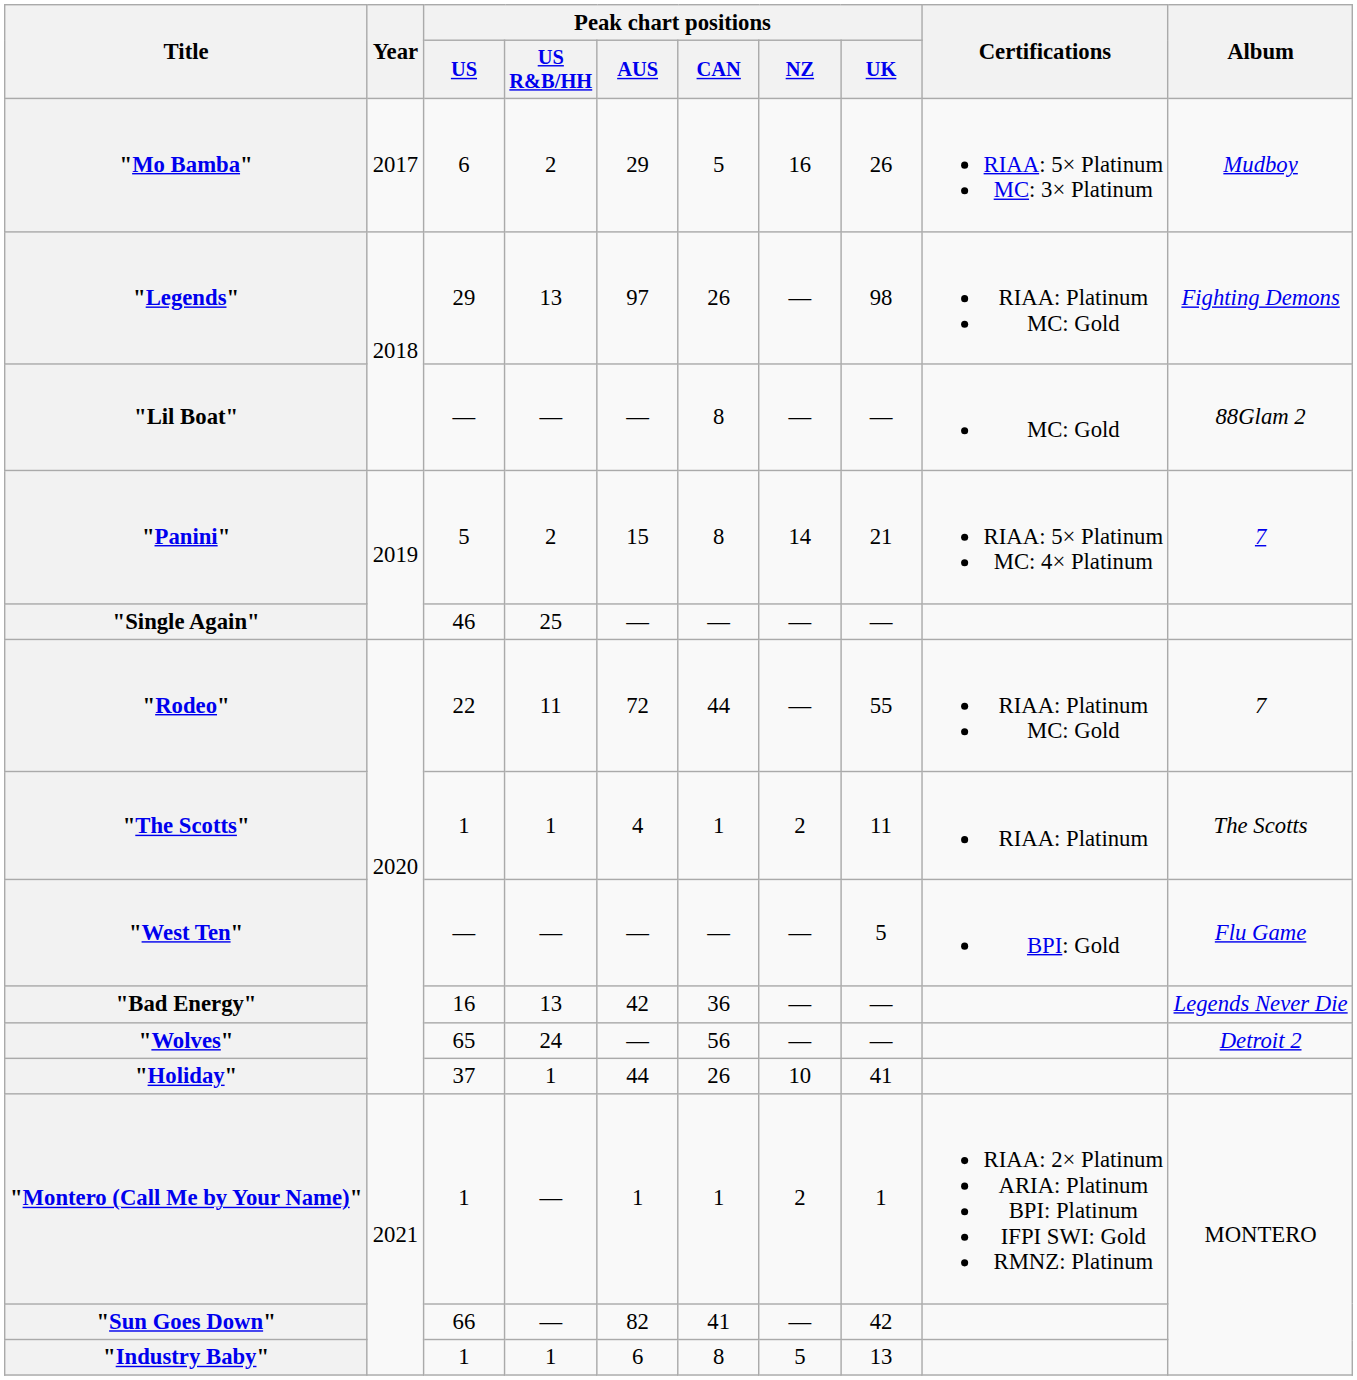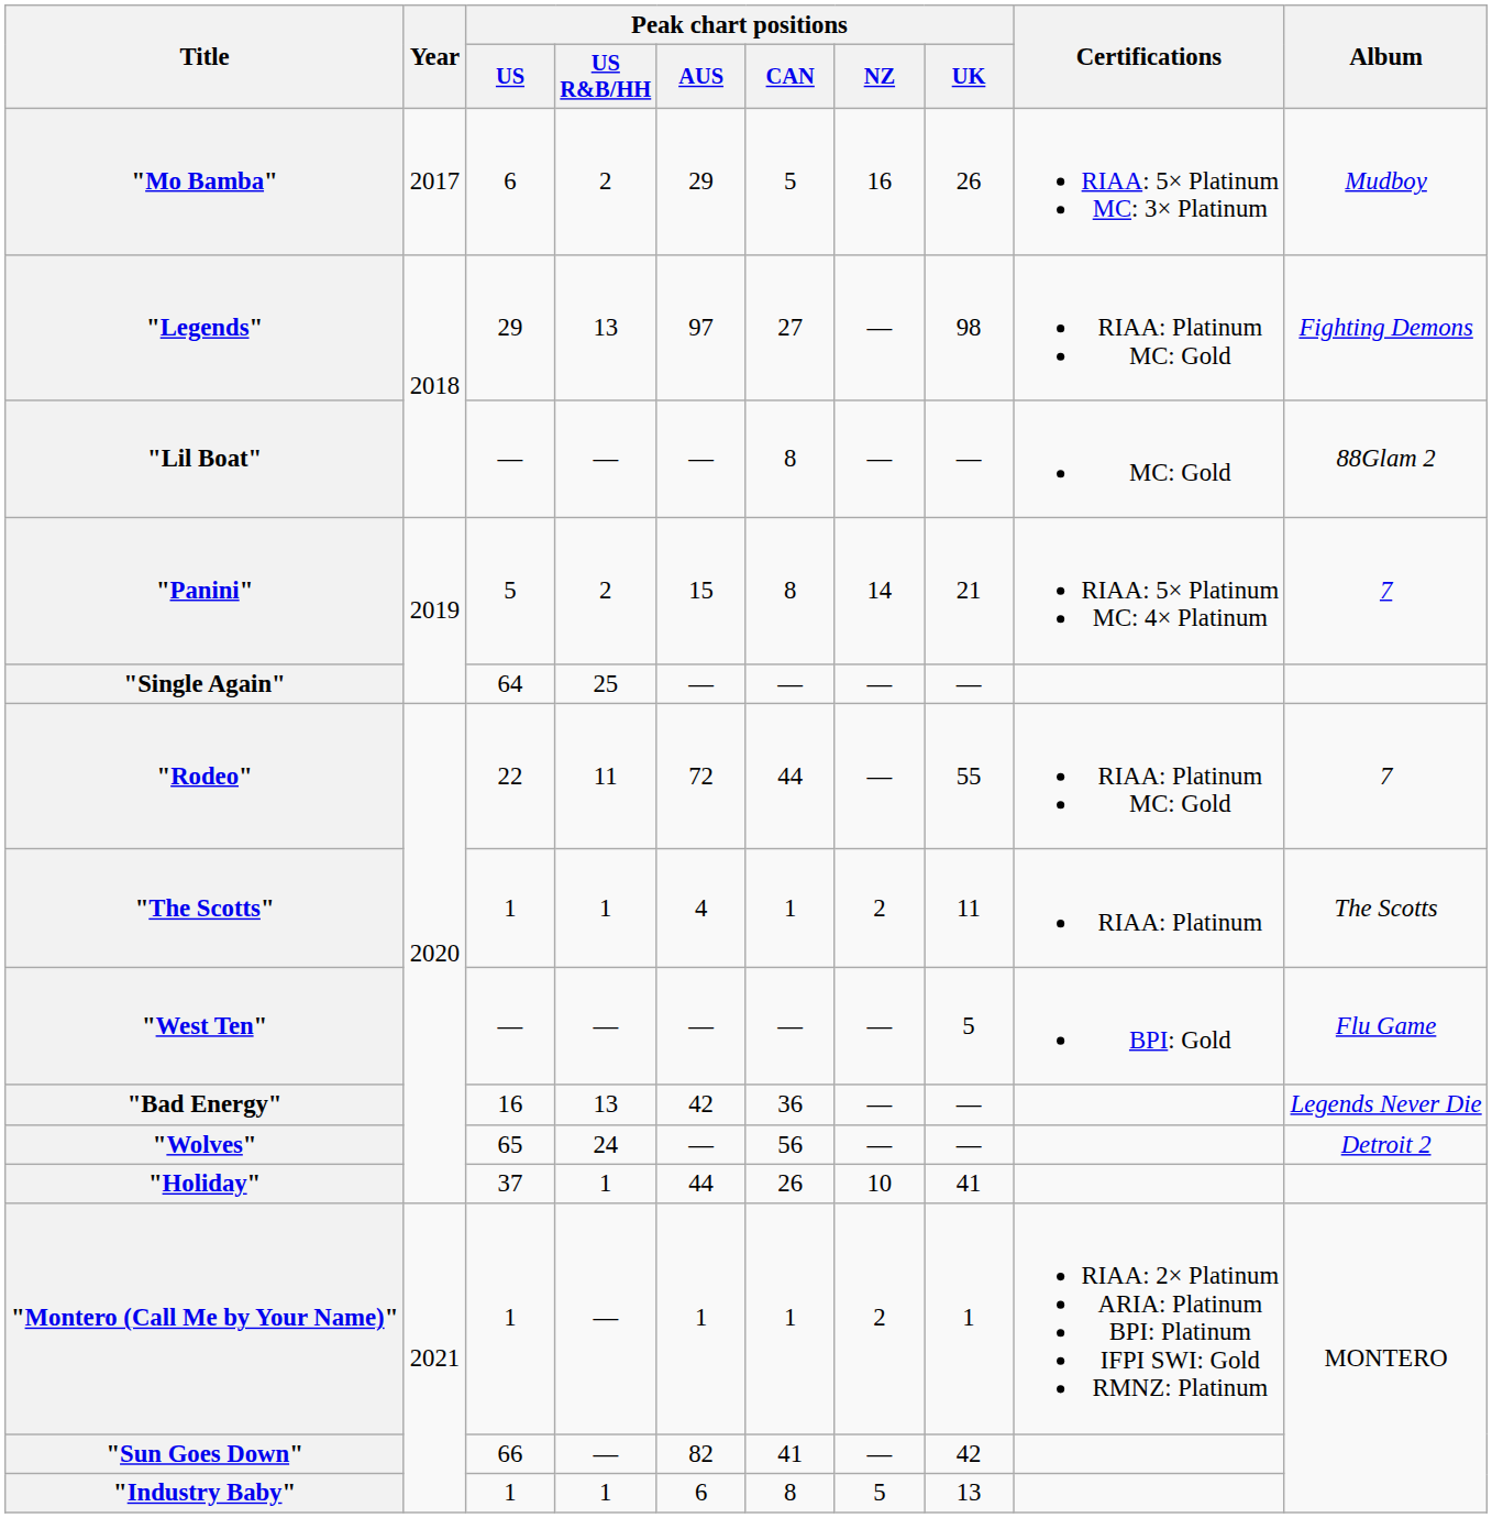"Legends" | Peak chart positions / CAN: 26 -> 27
"Single Again" | Peak chart positions / US: 46 -> 64
